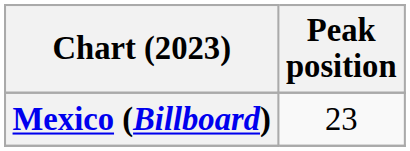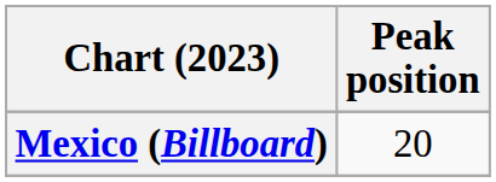Mexico (Billboard) | Peak position: 23 -> 20
